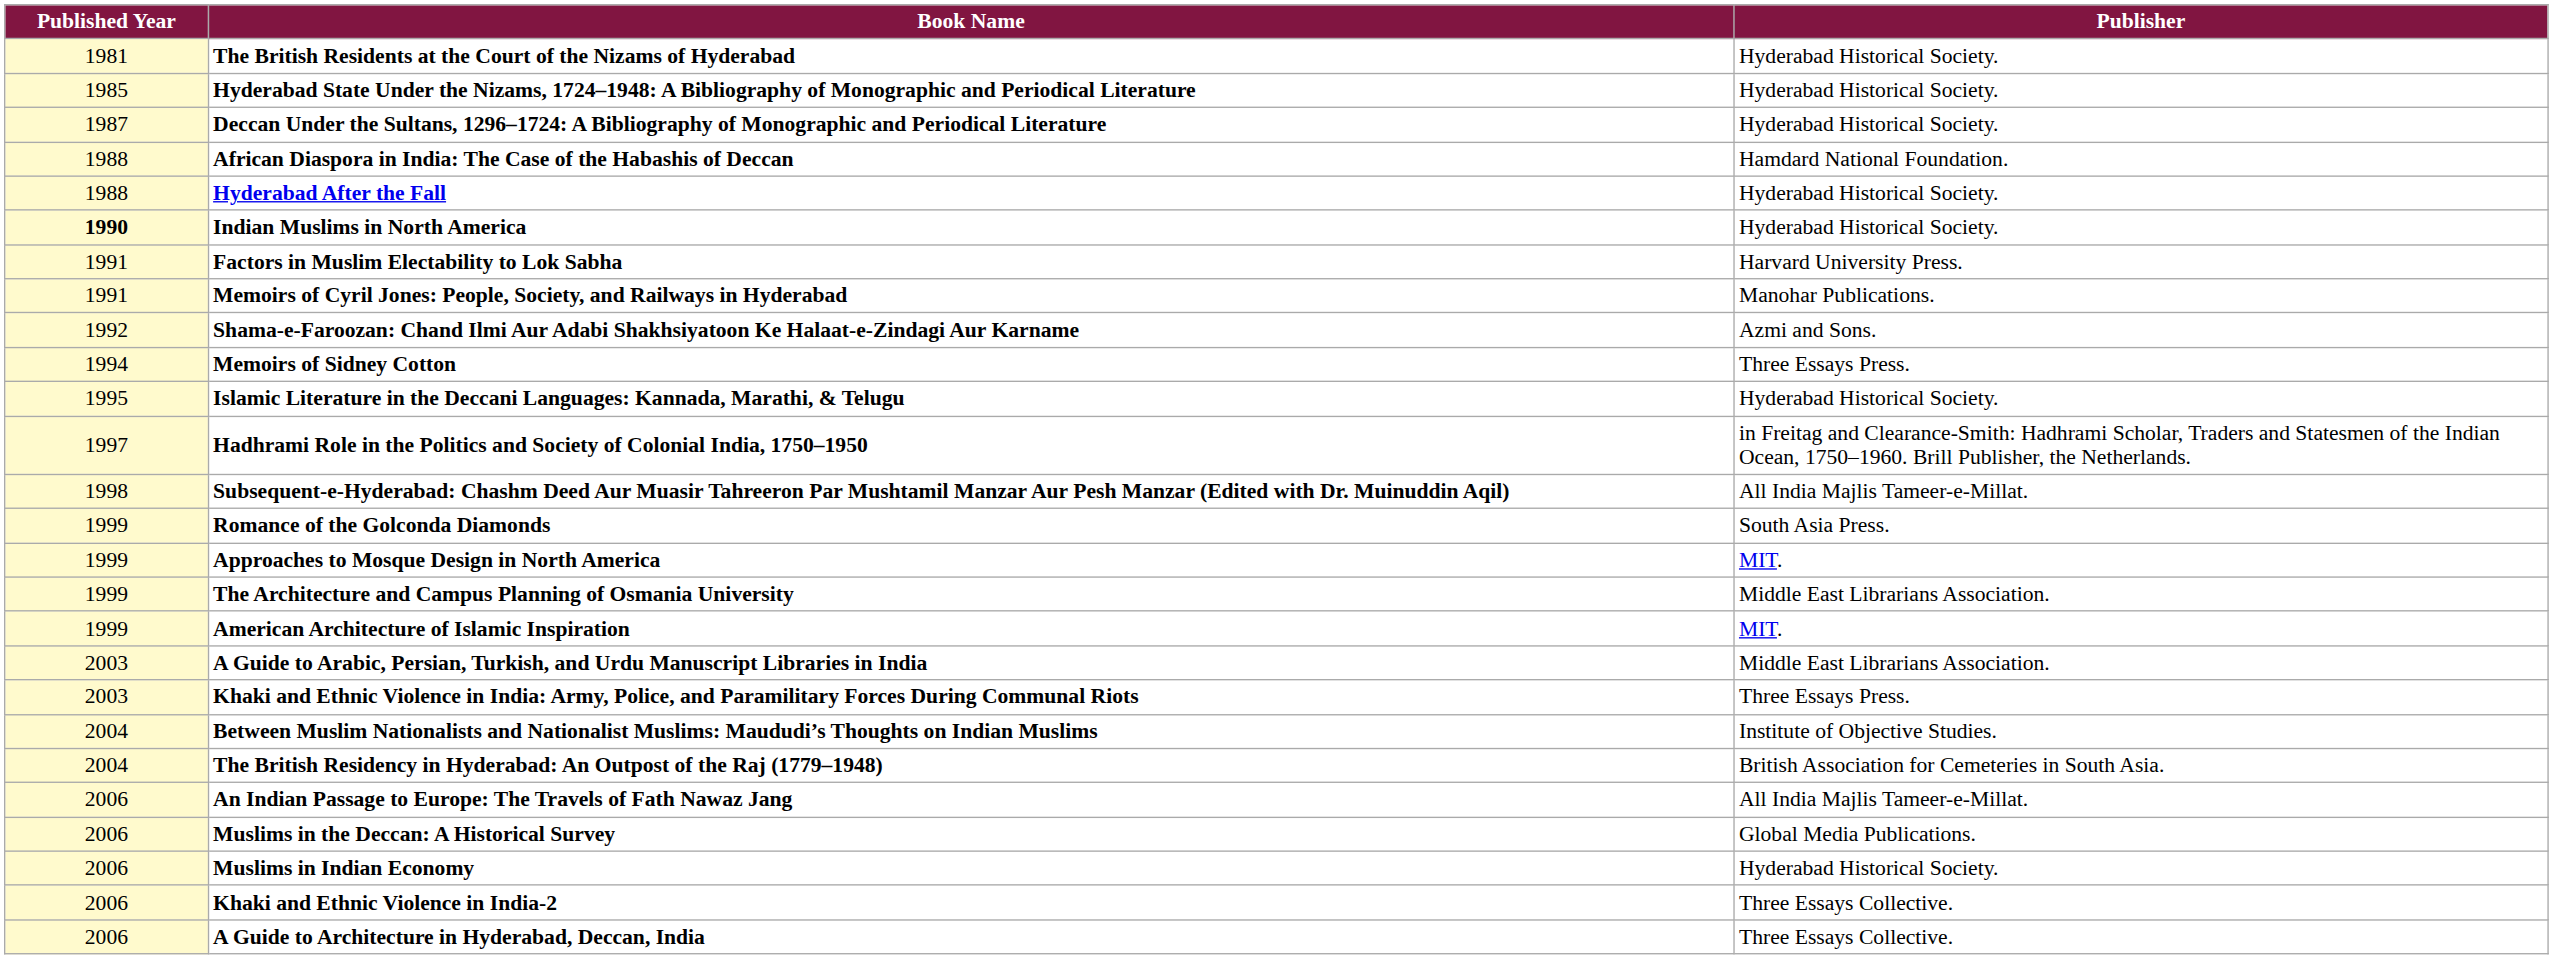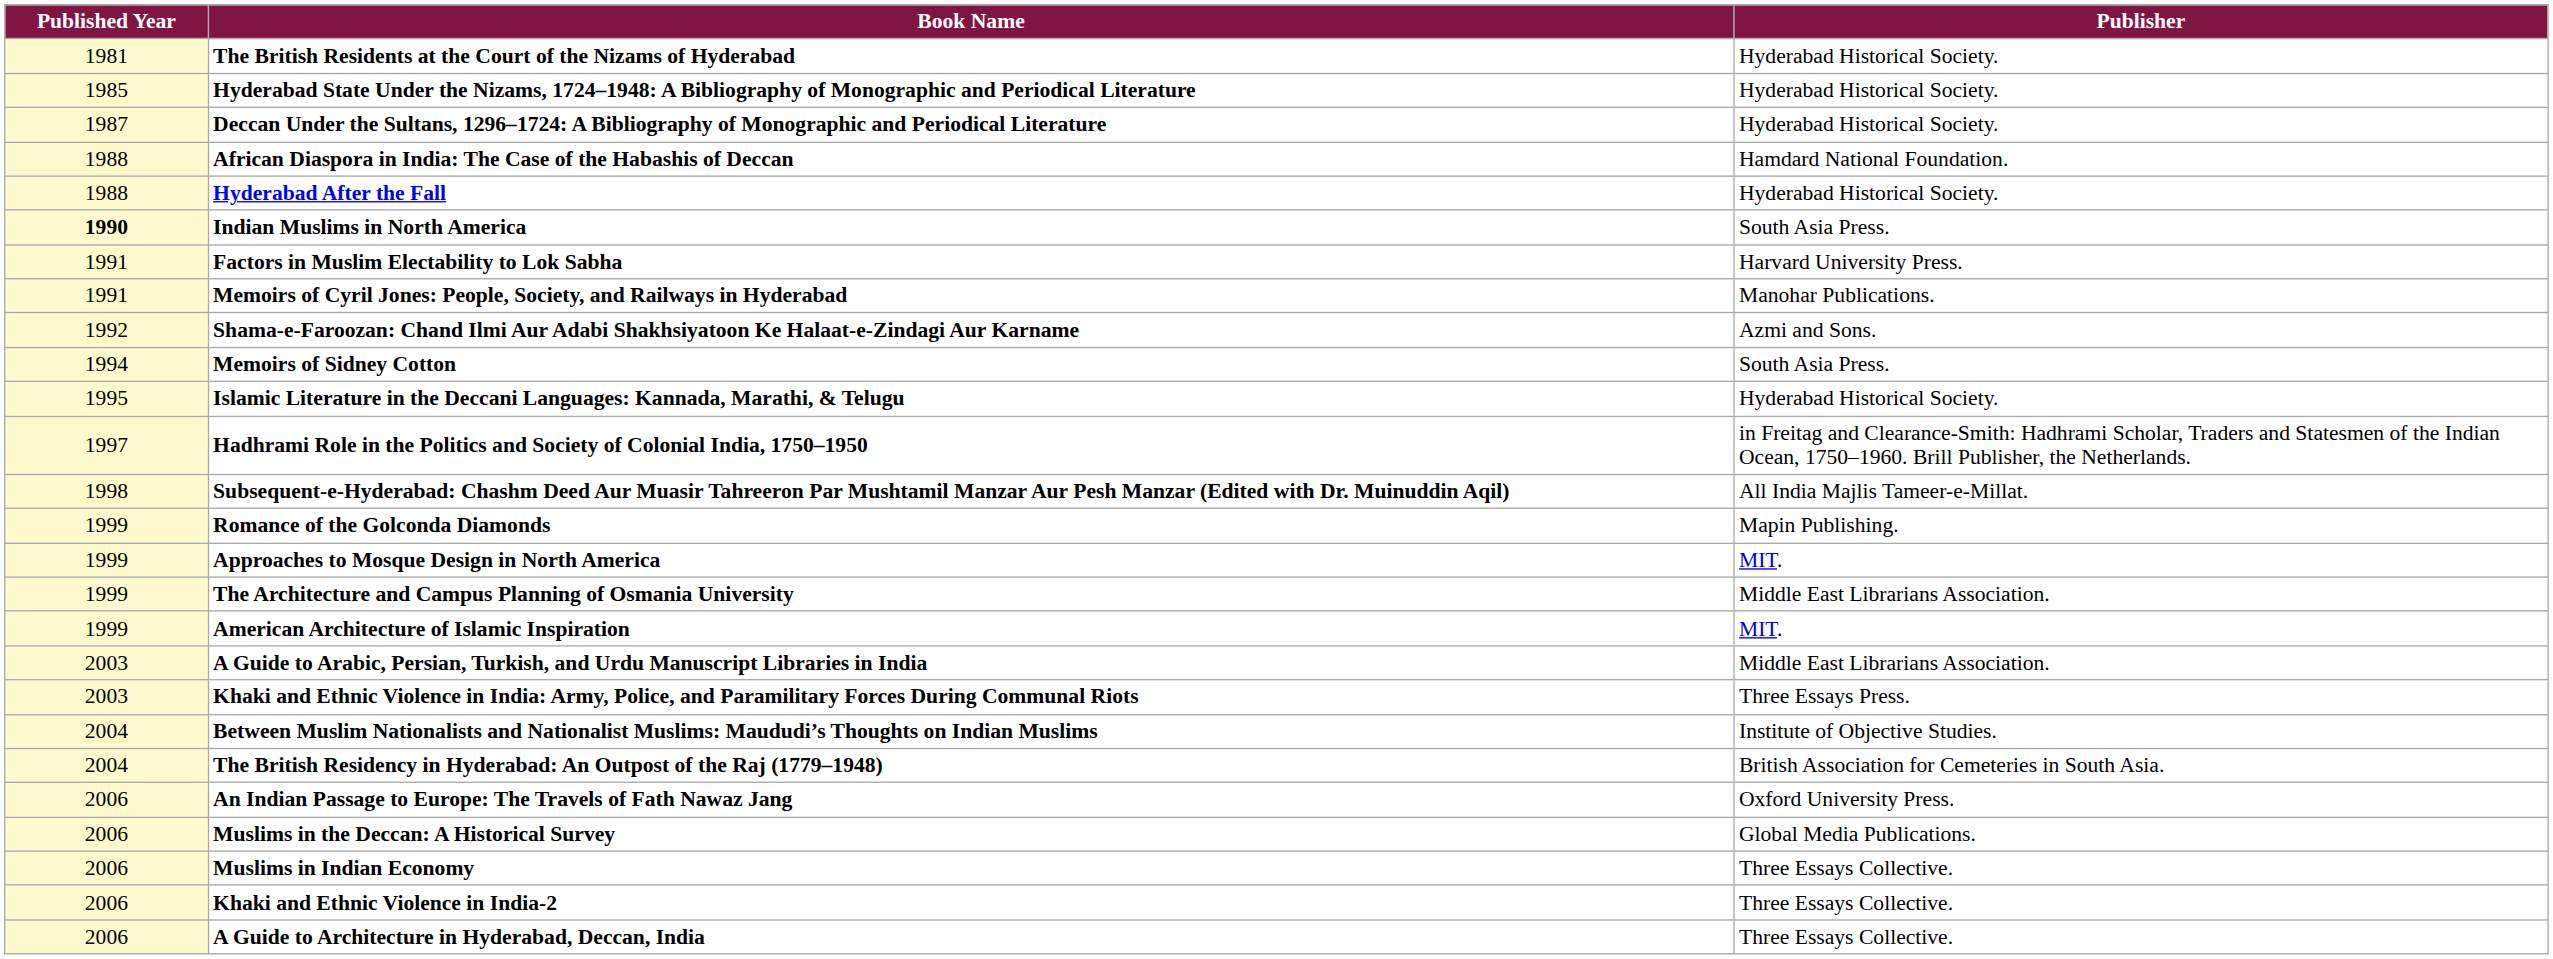Indian Muslims in North America | Publisher: Hyderabad Historical Society. -> South Asia Press.
Memoirs of Sidney Cotton | Publisher: Three Essays Press. -> South Asia Press.
Romance of the Golconda Diamonds | Publisher: South Asia Press. -> Mapin Publishing.
An Indian Passage to Europe: The Travels of Fath Nawaz Jang | Publisher: All India Majlis Tameer-e-Millat. -> Oxford University Press.
Muslims in Indian Economy | Publisher: Hyderabad Historical Society. -> Three Essays Collective.
